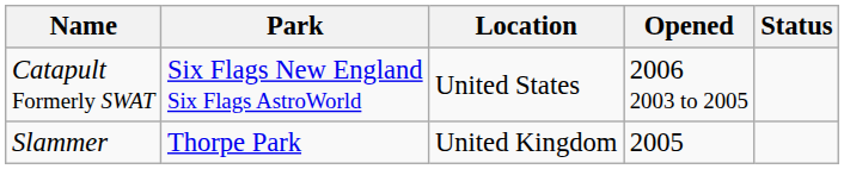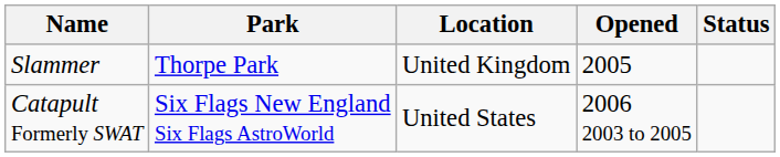rows swapped: Slammer <-> Catapult Formerly SWAT
